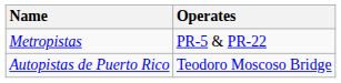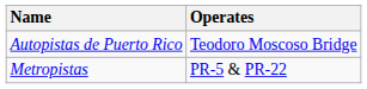rows swapped: Autopistas de Puerto Rico <-> Metropistas
